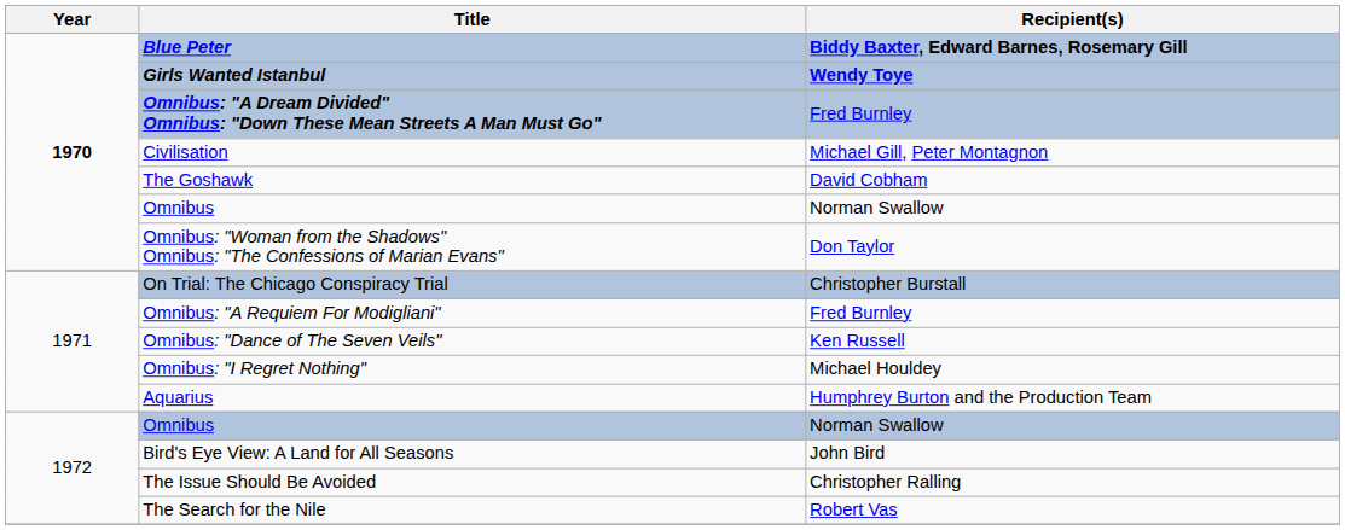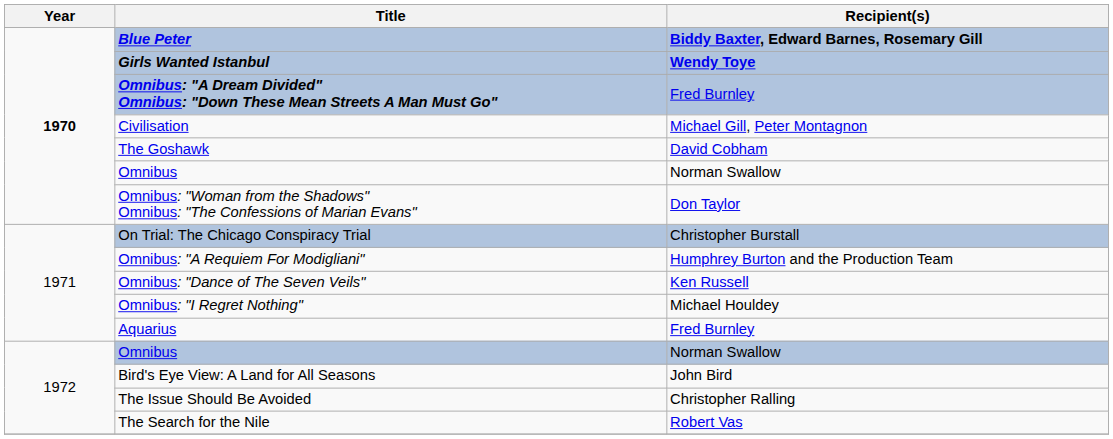Omnibus: "A Requiem For Modigliani" | Recipient(s): Fred Burnley -> Humphrey Burton and the Production Team
Aquarius | Recipient(s): Humphrey Burton and the Production Team -> Fred Burnley
